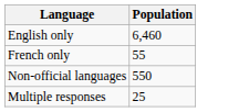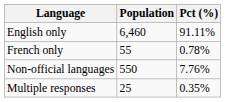+ column: Pct (%) | 91.11% | 0.78% | 7.76% | 0.35%
